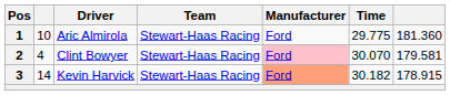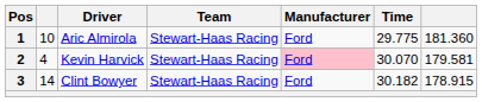2 | Driver: Clint Bowyer -> Kevin Harvick
3 | Driver: Kevin Harvick -> Clint Bowyer
3 | Manufacturer: lightsalmon background -> no background
